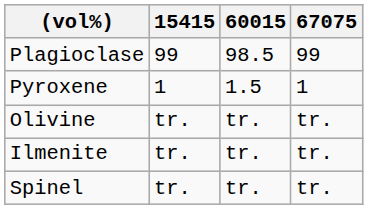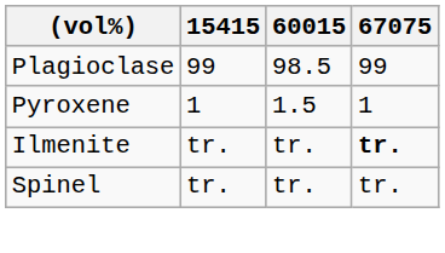- row: Olivine | tr. | tr. | tr.
Ilmenite | 67075: normal -> bold
